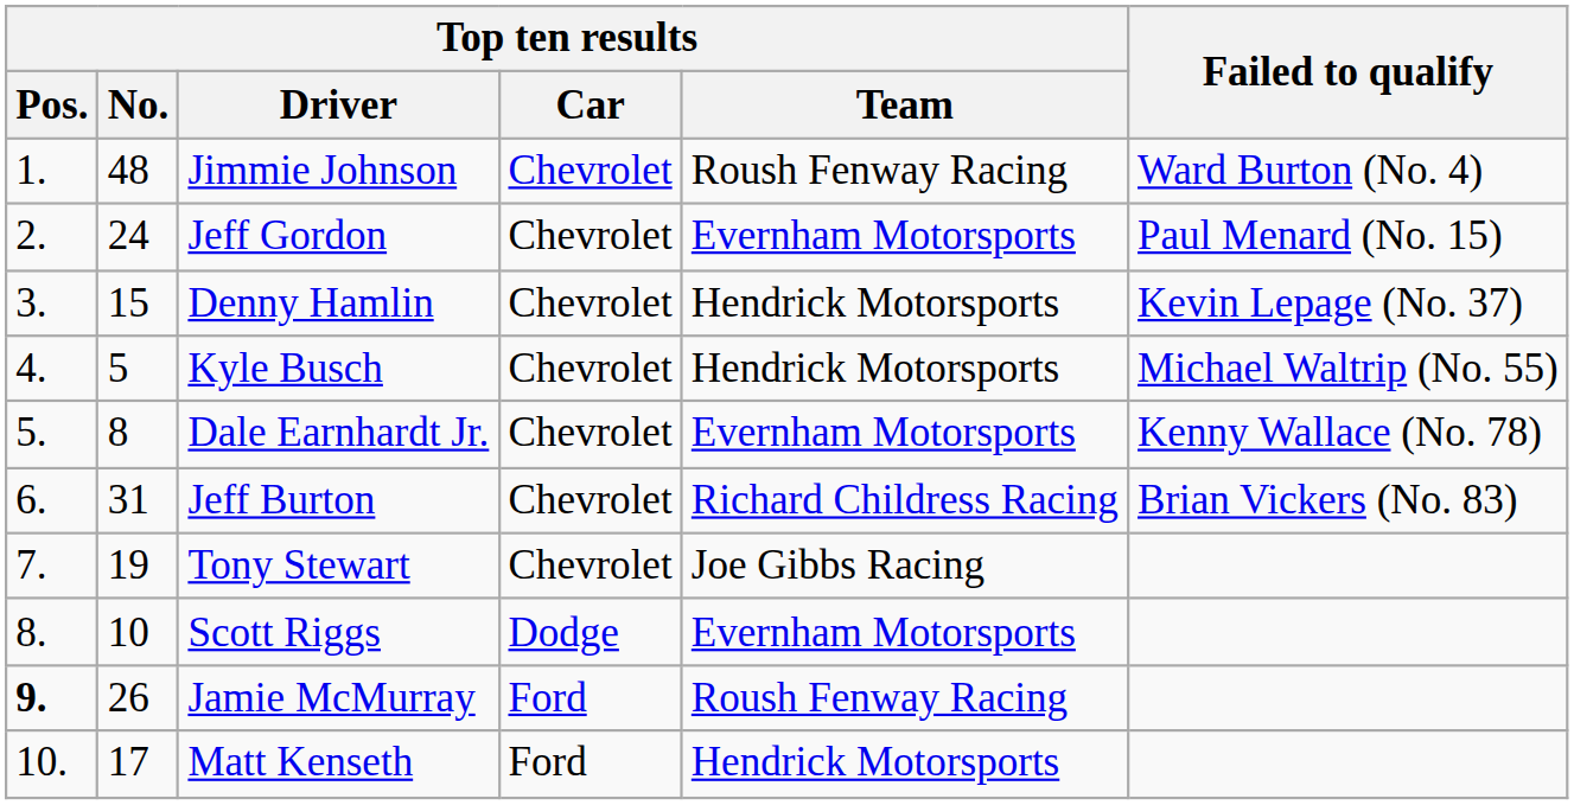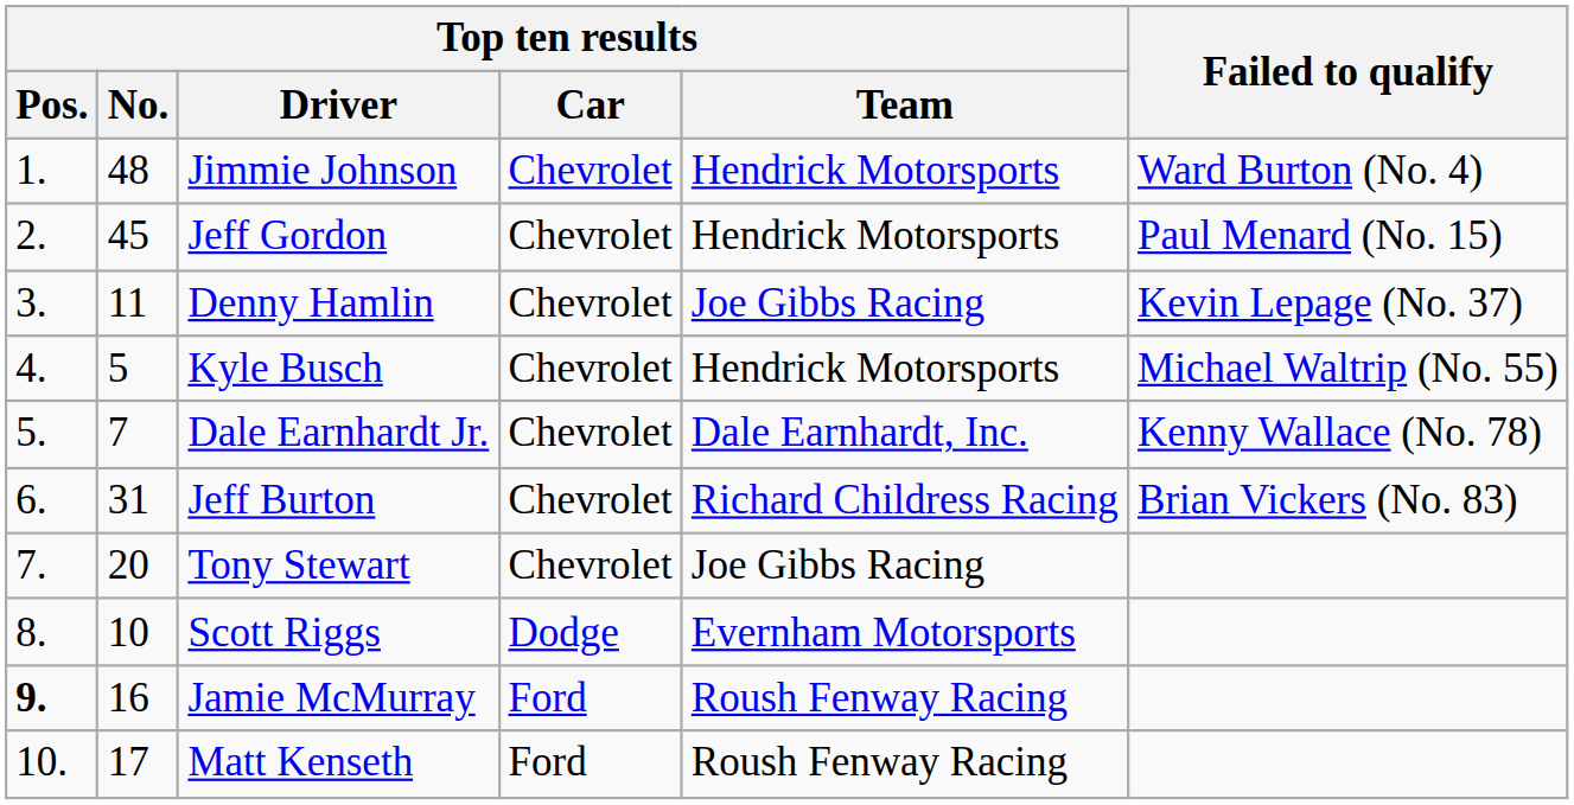Jimmie Johnson | Top ten results / Team: Roush Fenway Racing -> Hendrick Motorsports
Jeff Gordon | Top ten results / No.: 24 -> 45
Jeff Gordon | Top ten results / Team: Evernham Motorsports -> Hendrick Motorsports
Denny Hamlin | Top ten results / No.: 15 -> 11
Denny Hamlin | Top ten results / Team: Hendrick Motorsports -> Joe Gibbs Racing
Dale Earnhardt Jr. | Top ten results / No.: 8 -> 7
Dale Earnhardt Jr. | Top ten results / Team: Evernham Motorsports -> Dale Earnhardt, Inc.
Tony Stewart | Top ten results / No.: 19 -> 20
Jamie McMurray | Top ten results / No.: 26 -> 16
Matt Kenseth | Top ten results / Team: Hendrick Motorsports -> Roush Fenway Racing
